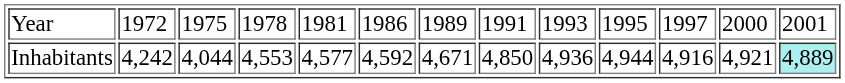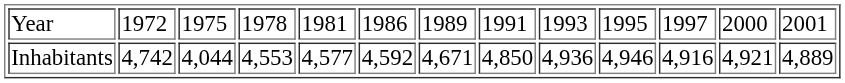Inhabitants | column 2: 4,242 -> 4,742
Inhabitants | column 10: 4,944 -> 4,946
Inhabitants | column 13: paleturquoise background -> no background
